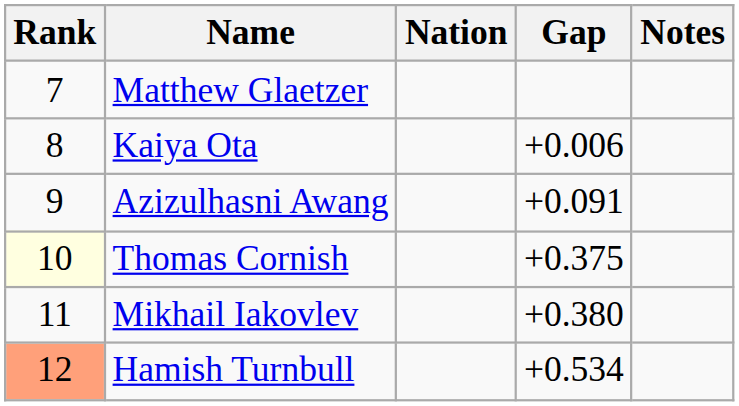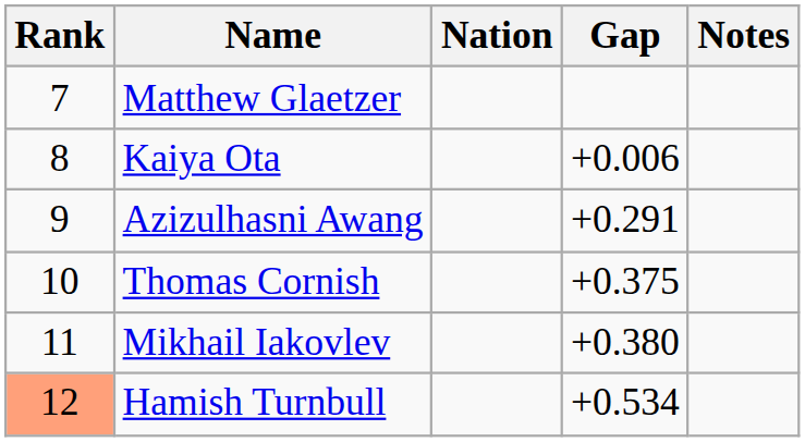Azizulhasni Awang | Gap: +0.091 -> +0.291
Thomas Cornish | Rank: lightyellow background -> no background
